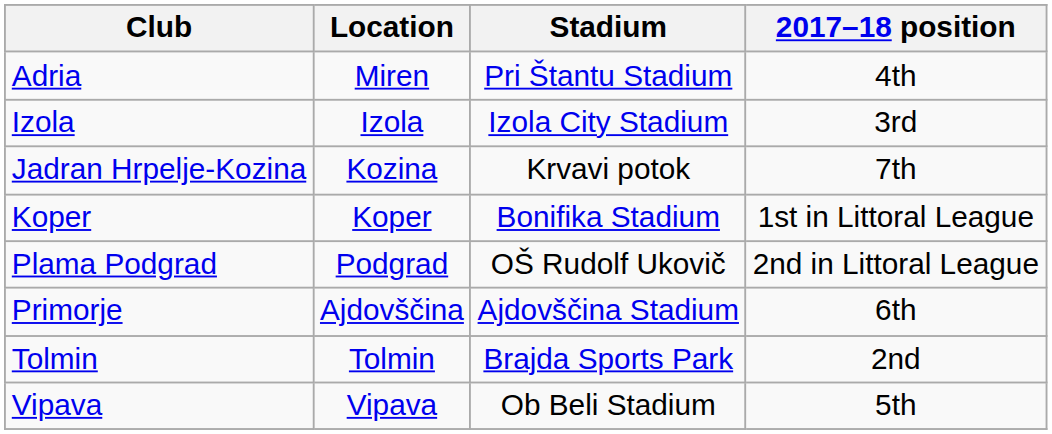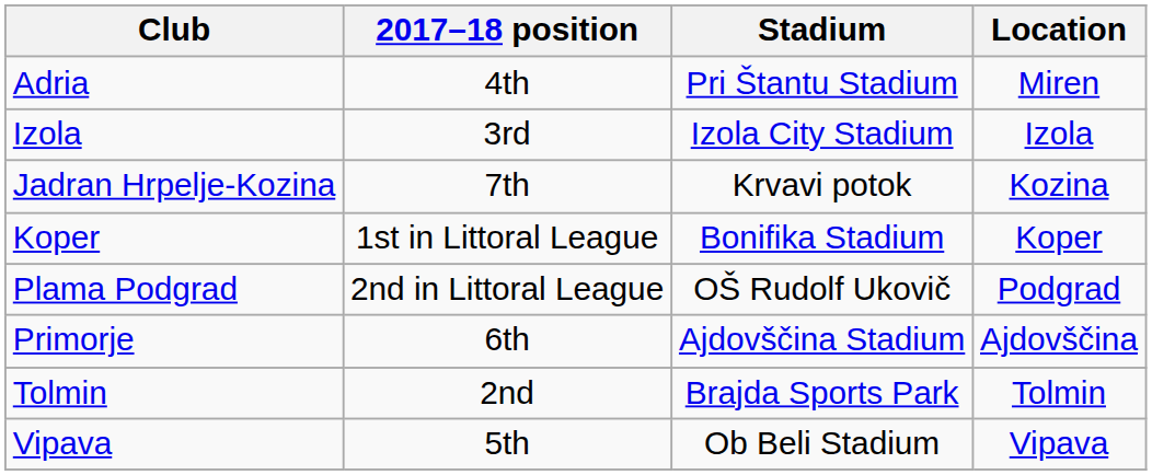columns swapped: Location <-> 2017–18 position
